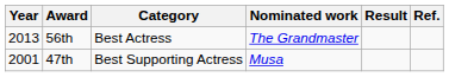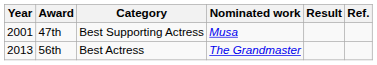rows swapped: 47th <-> 56th
